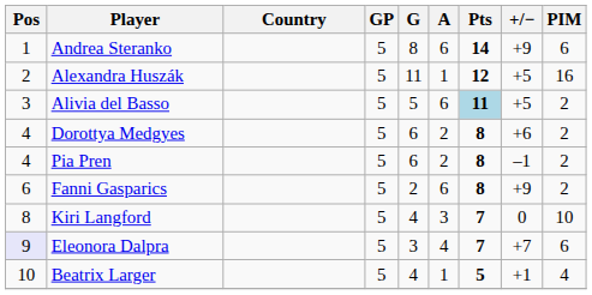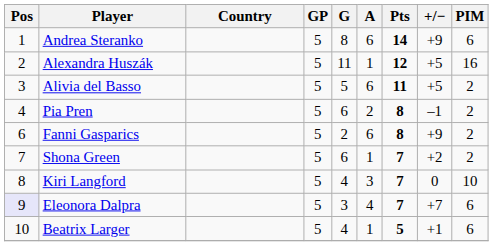Alivia del Basso | Pts: lightblue background -> no background
- row: 4 | Dorottya Medgyes | 5 | 6 | 2 | 8 | +6 | 2
+ row: 7 | Shona Green | 5 | 6 | 1 | 7 | +2 | 2
Beatrix Larger | PIM: 4 -> 6
